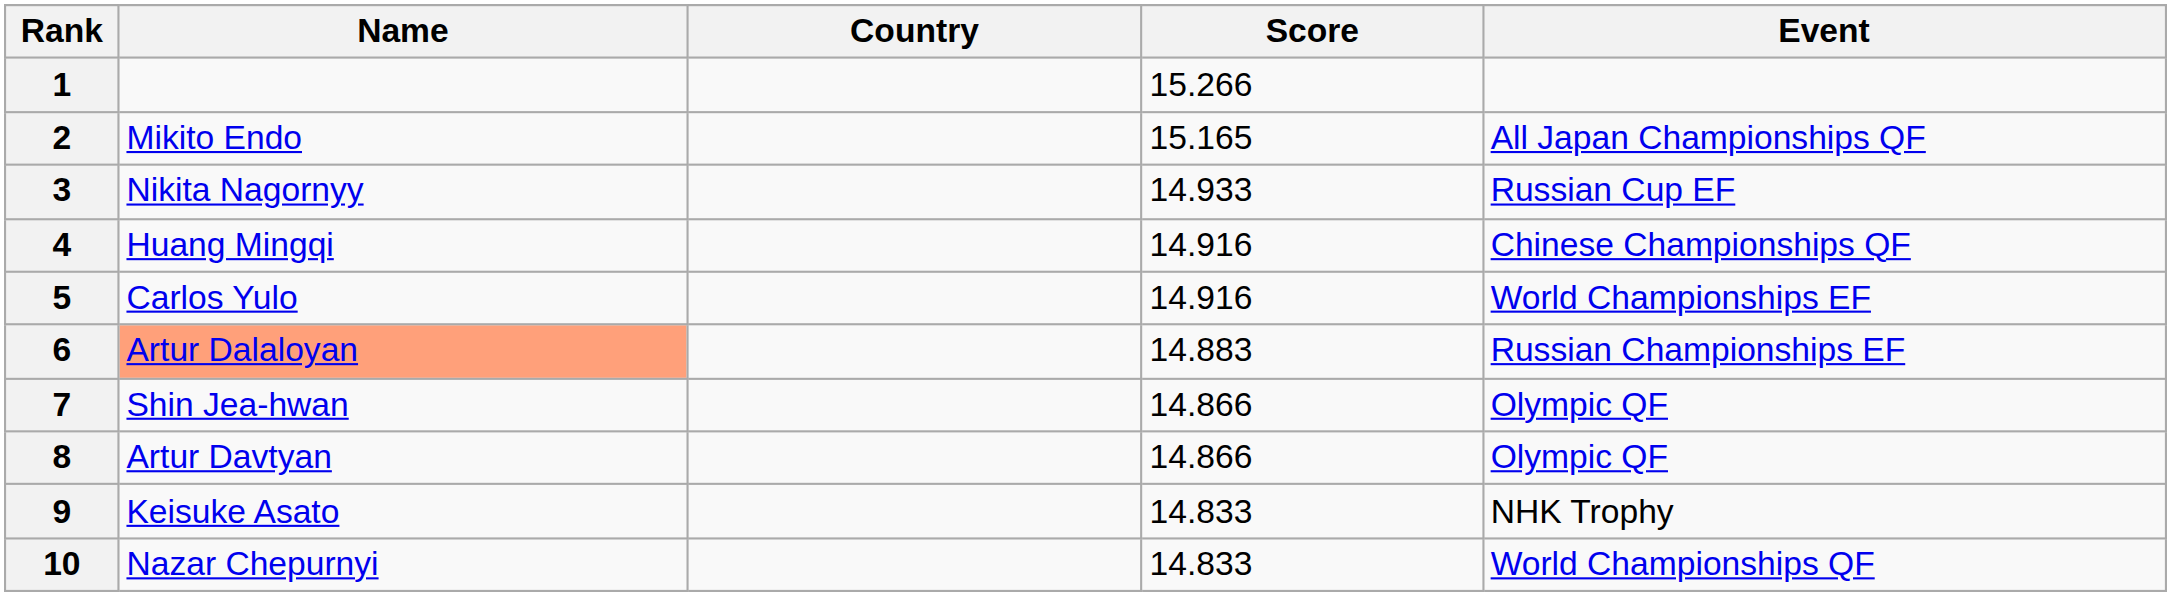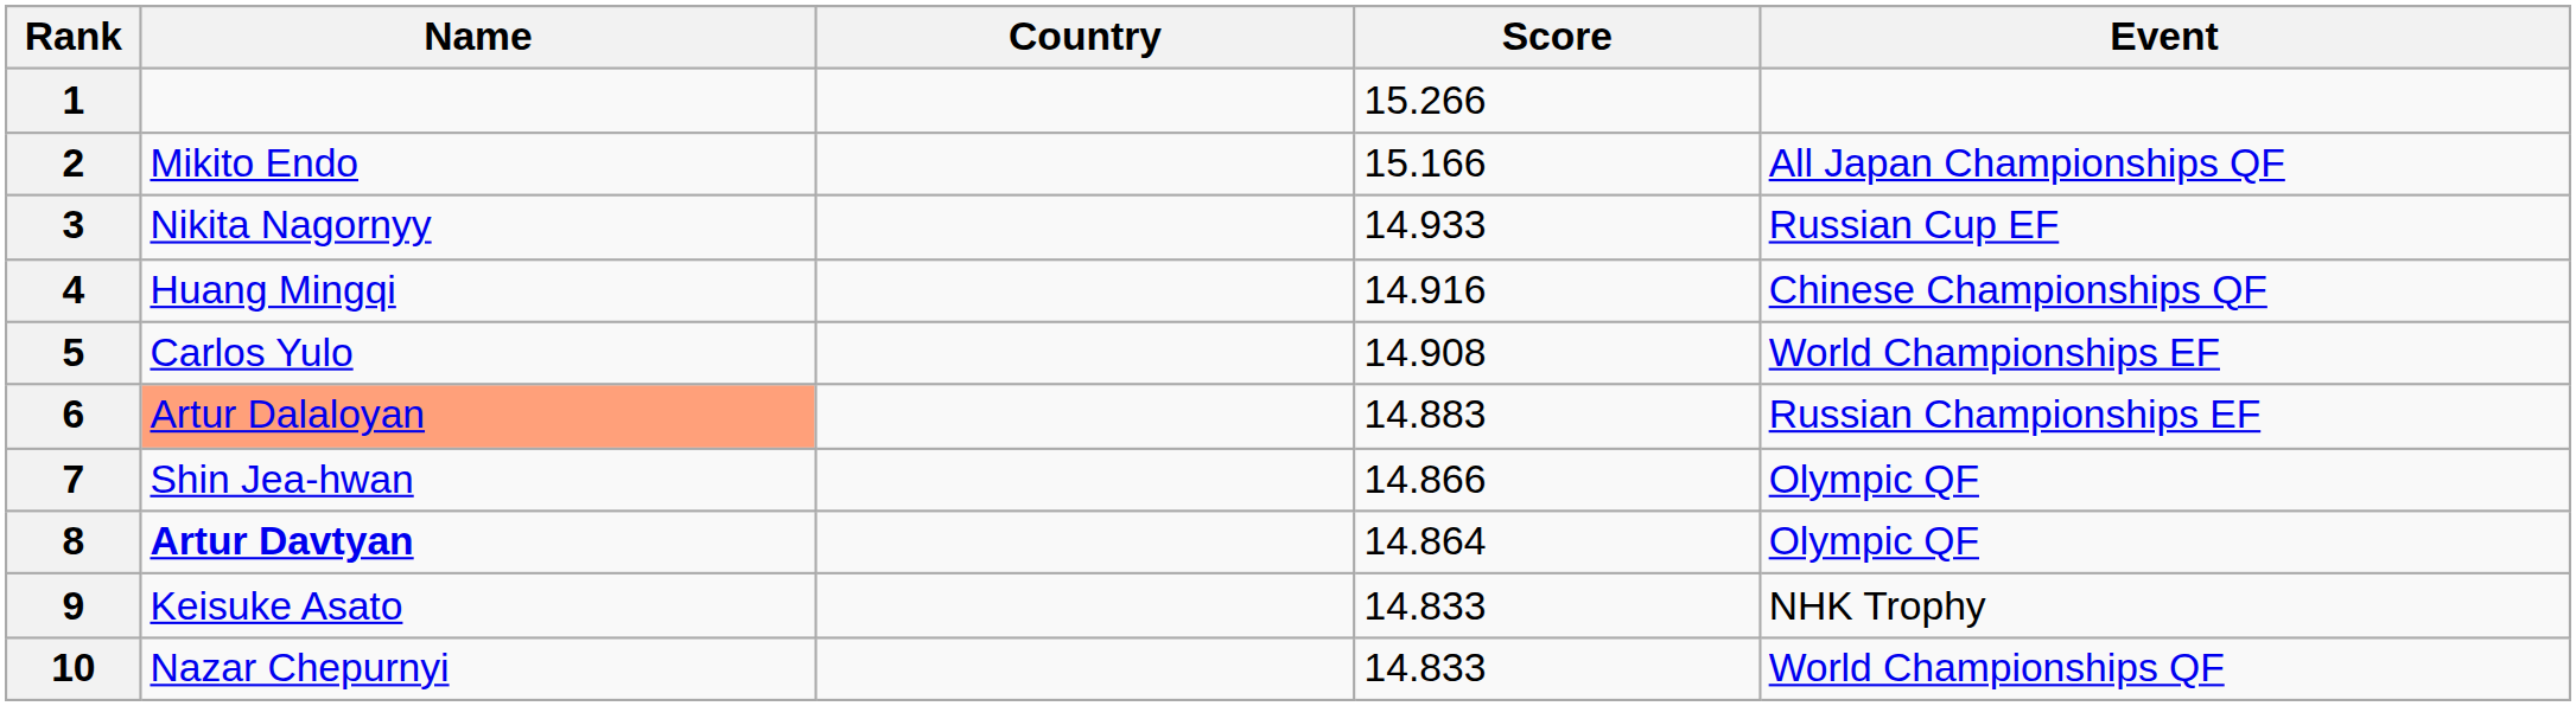2 | Score: 15.165 -> 15.166
5 | Score: 14.916 -> 14.908
8 | Name: normal -> bold
8 | Score: 14.866 -> 14.864
